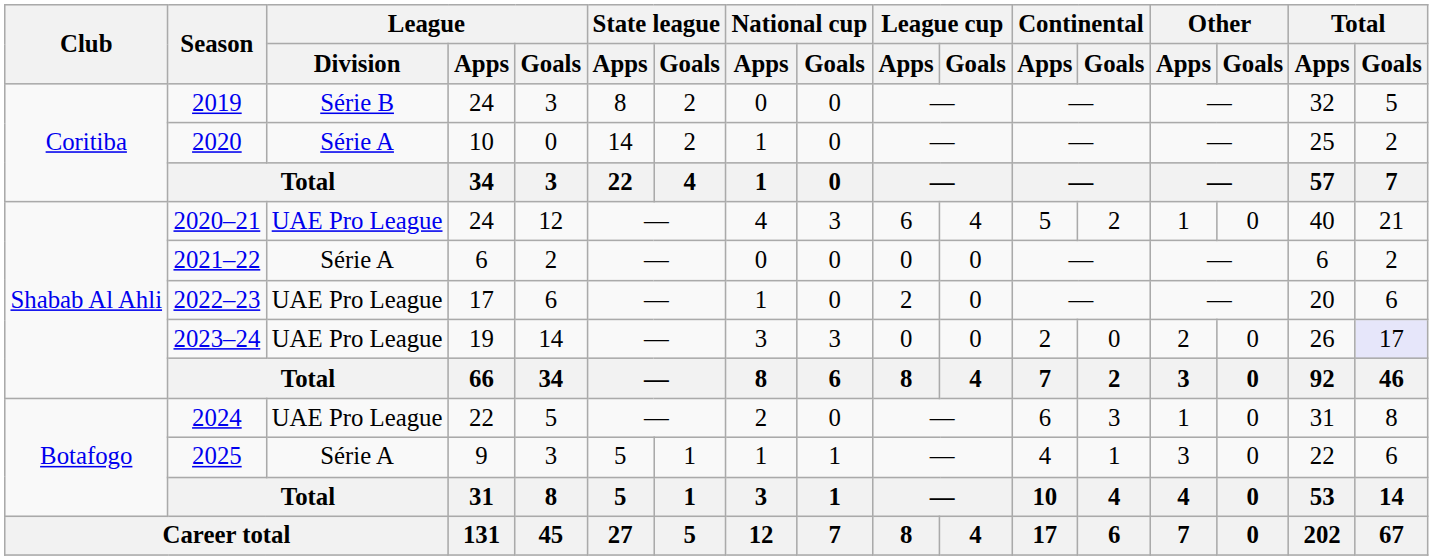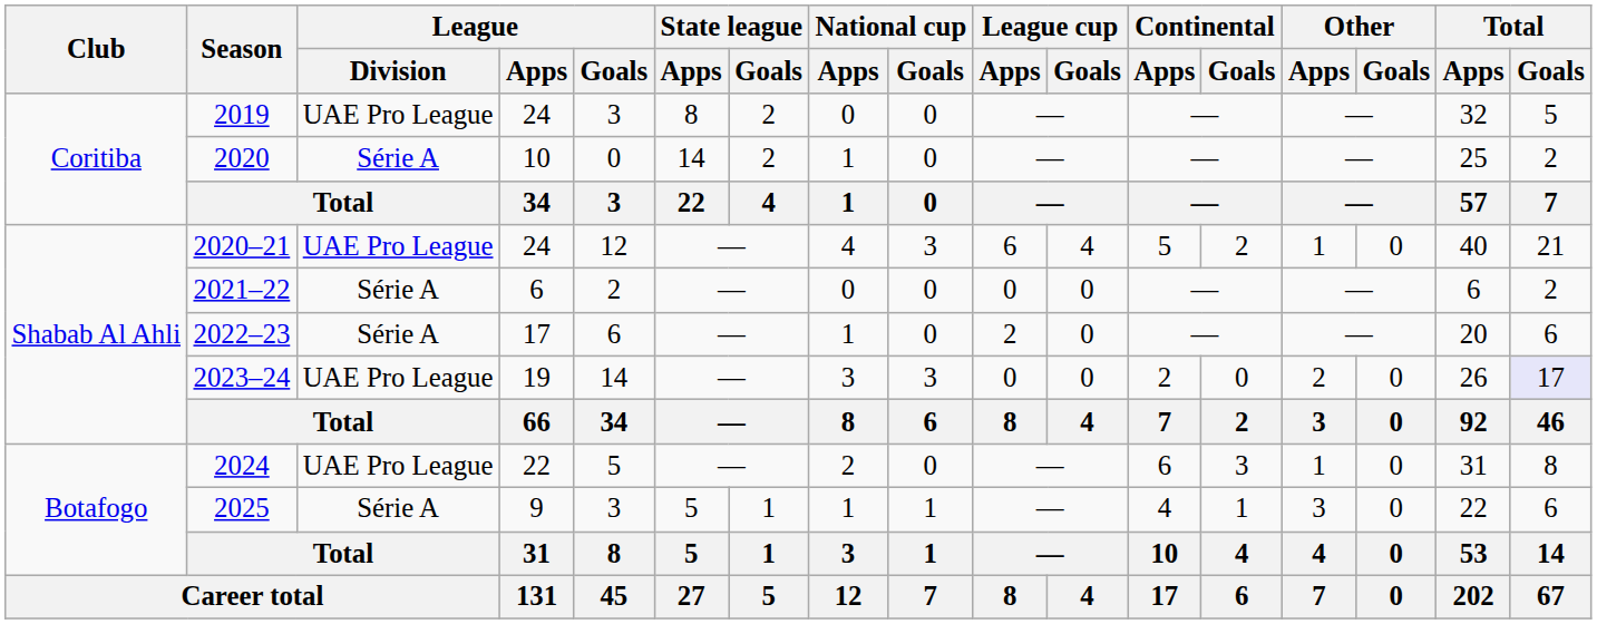2019 | League / Division: Série B -> UAE Pro League
2022–23 | League / Division: UAE Pro League -> Série A
